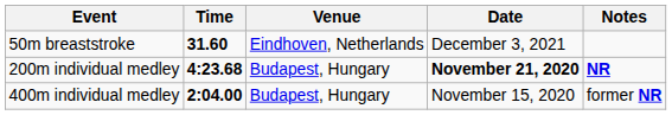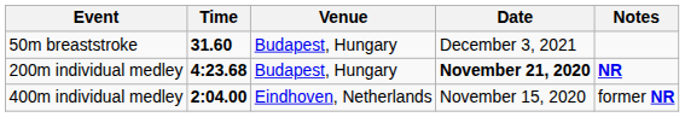50m breaststroke | Venue: Eindhoven, Netherlands -> Budapest, Hungary
400m individual medley | Venue: Budapest, Hungary -> Eindhoven, Netherlands
